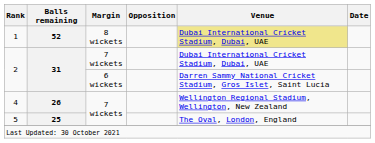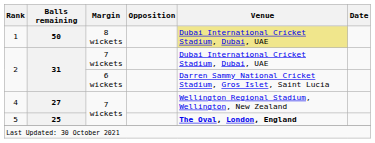1 | Balls remaining: 52 -> 50
4 | Balls remaining: 26 -> 27
5 | Venue: normal -> bold
